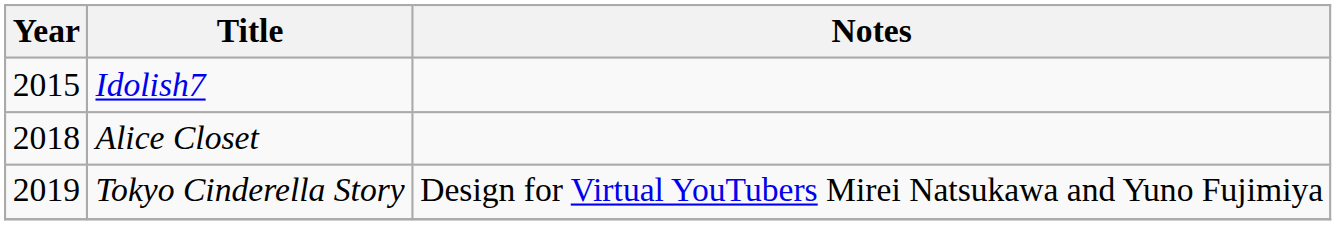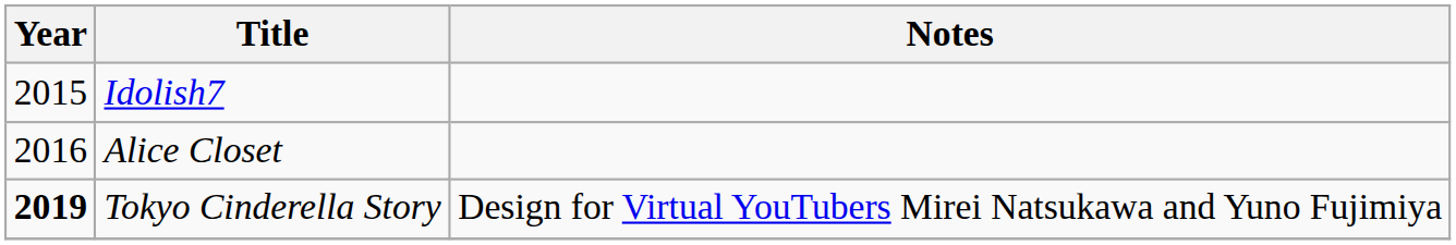Alice Closet | Year: 2018 -> 2016
Tokyo Cinderella Story | Year: normal -> bold
